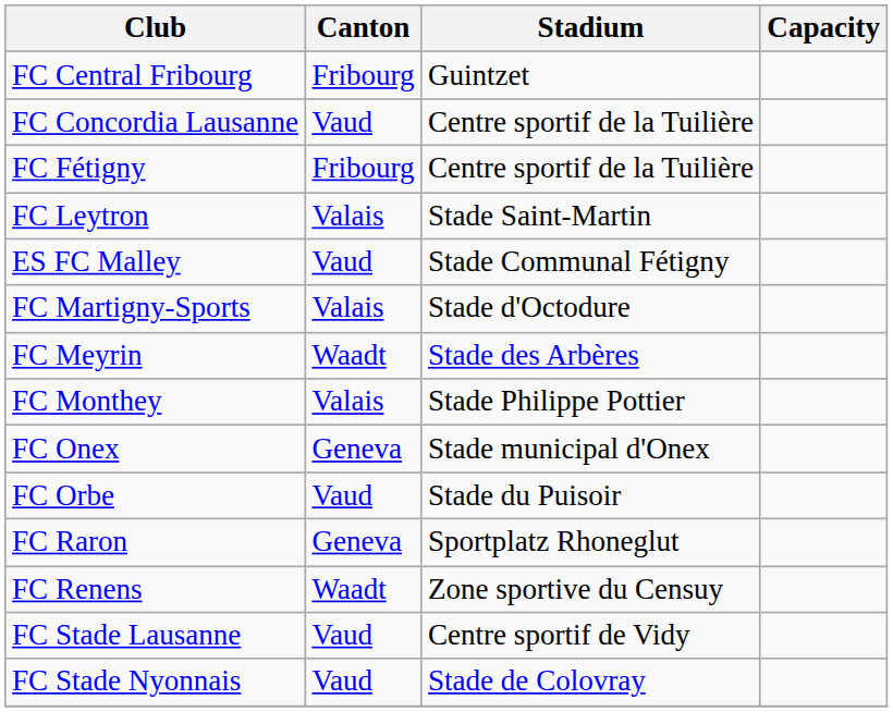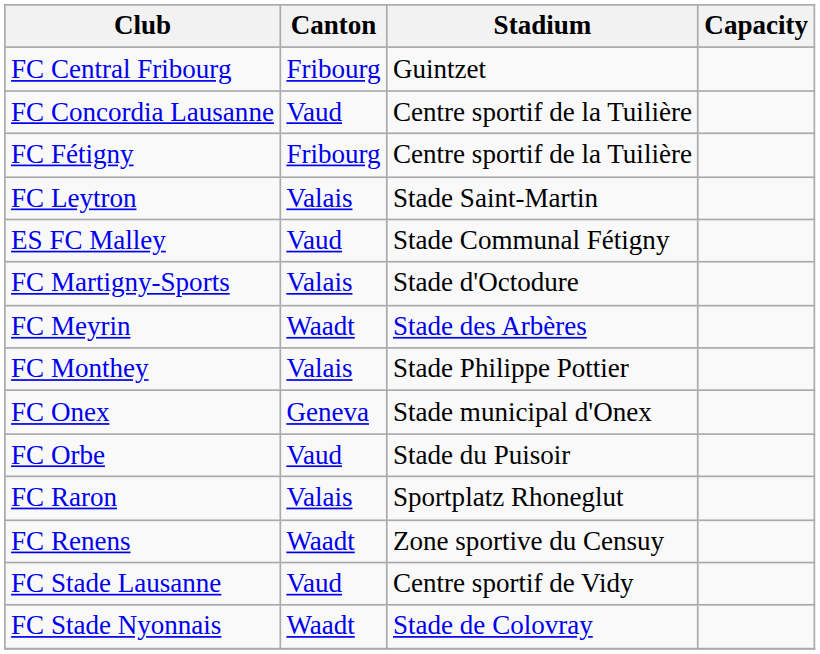FC Raron | Canton: Geneva -> Valais
FC Stade Nyonnais | Canton: Vaud -> Waadt
